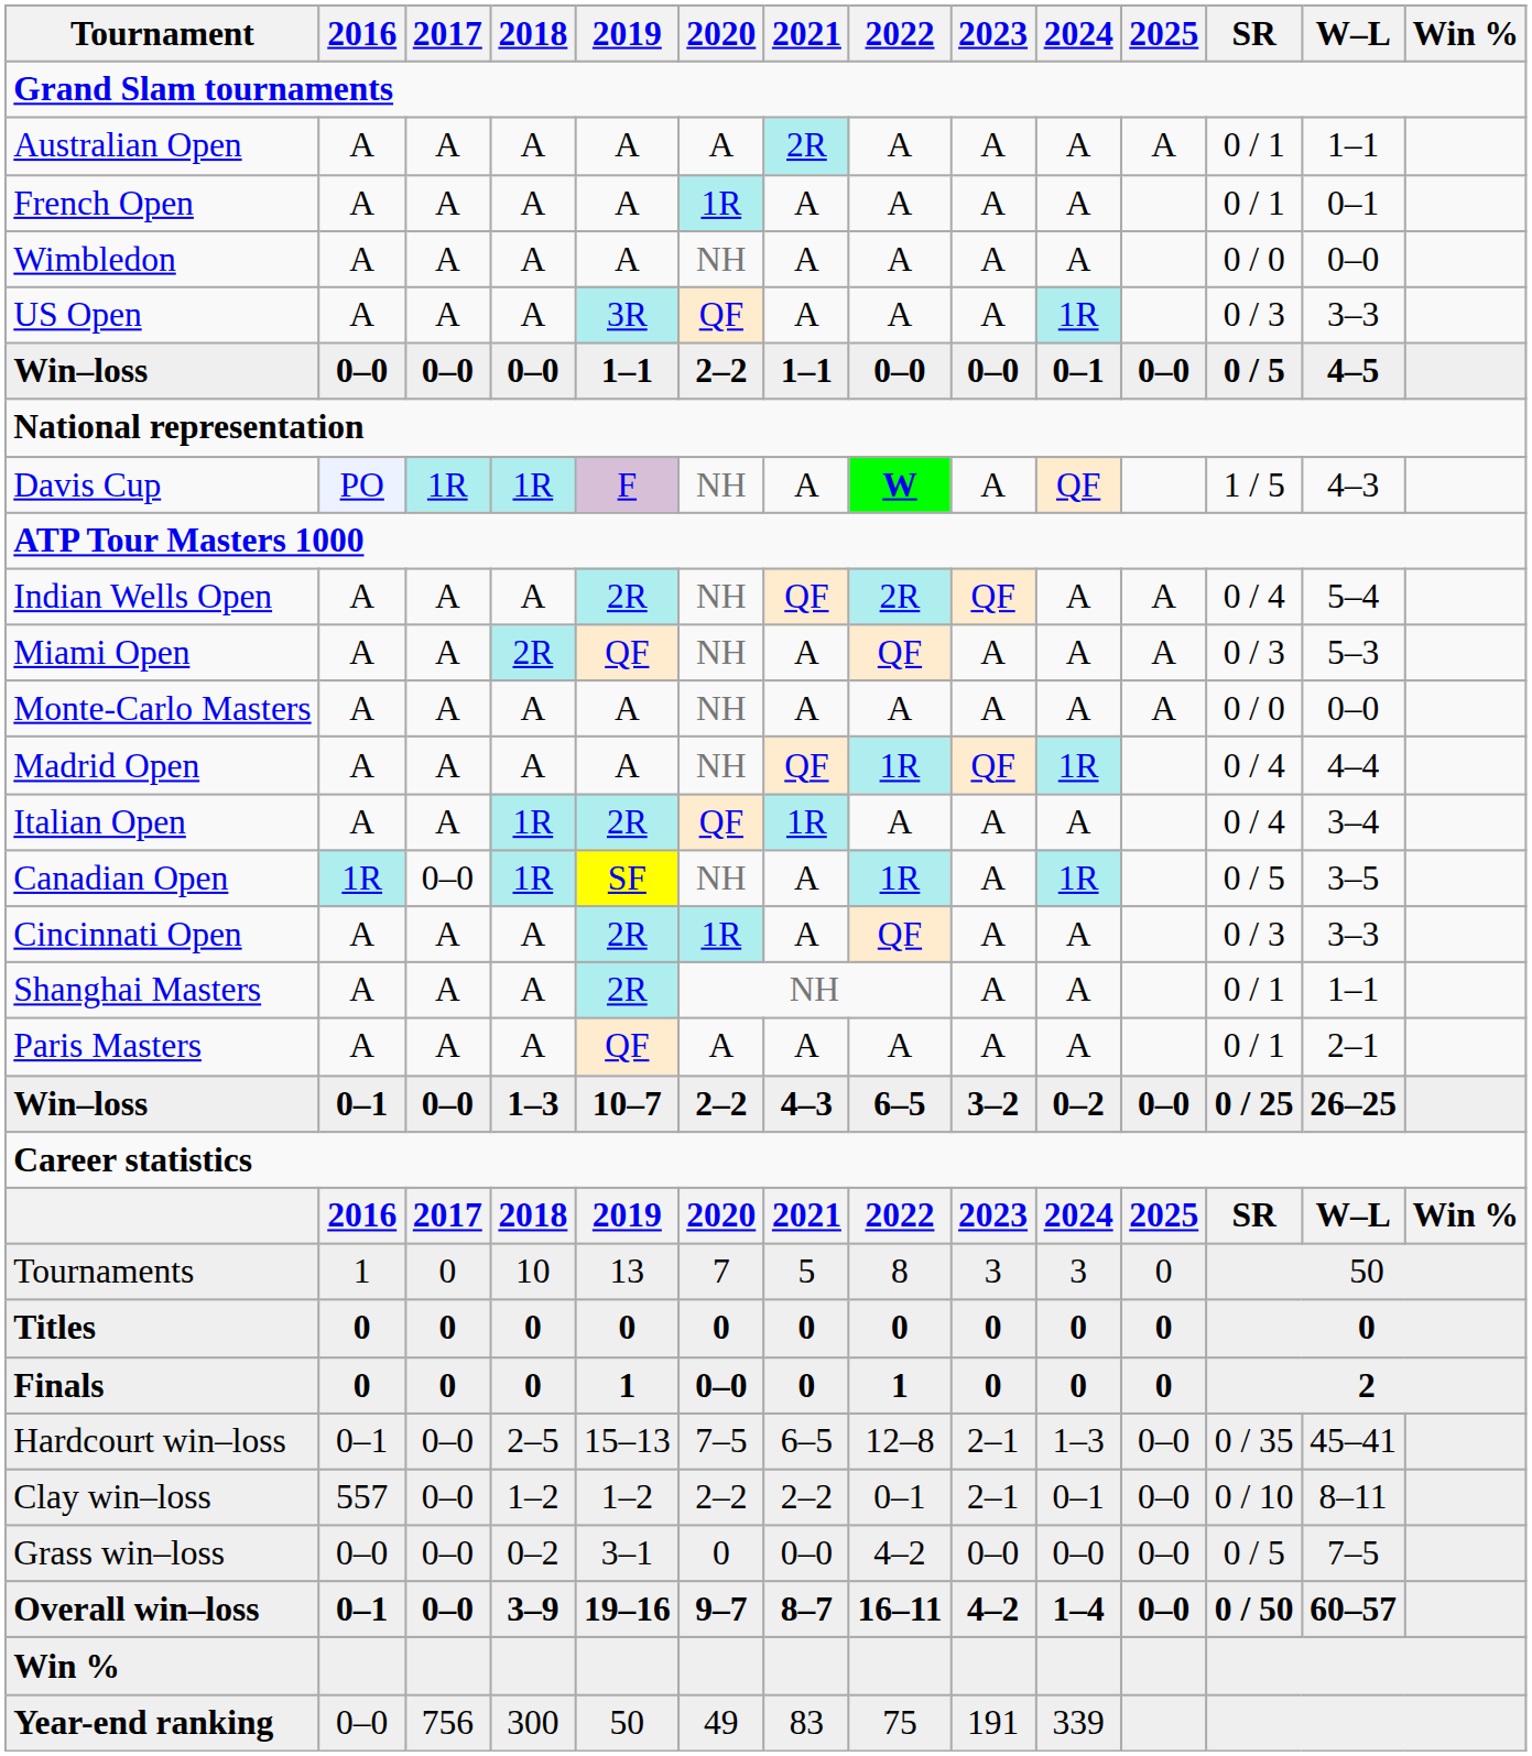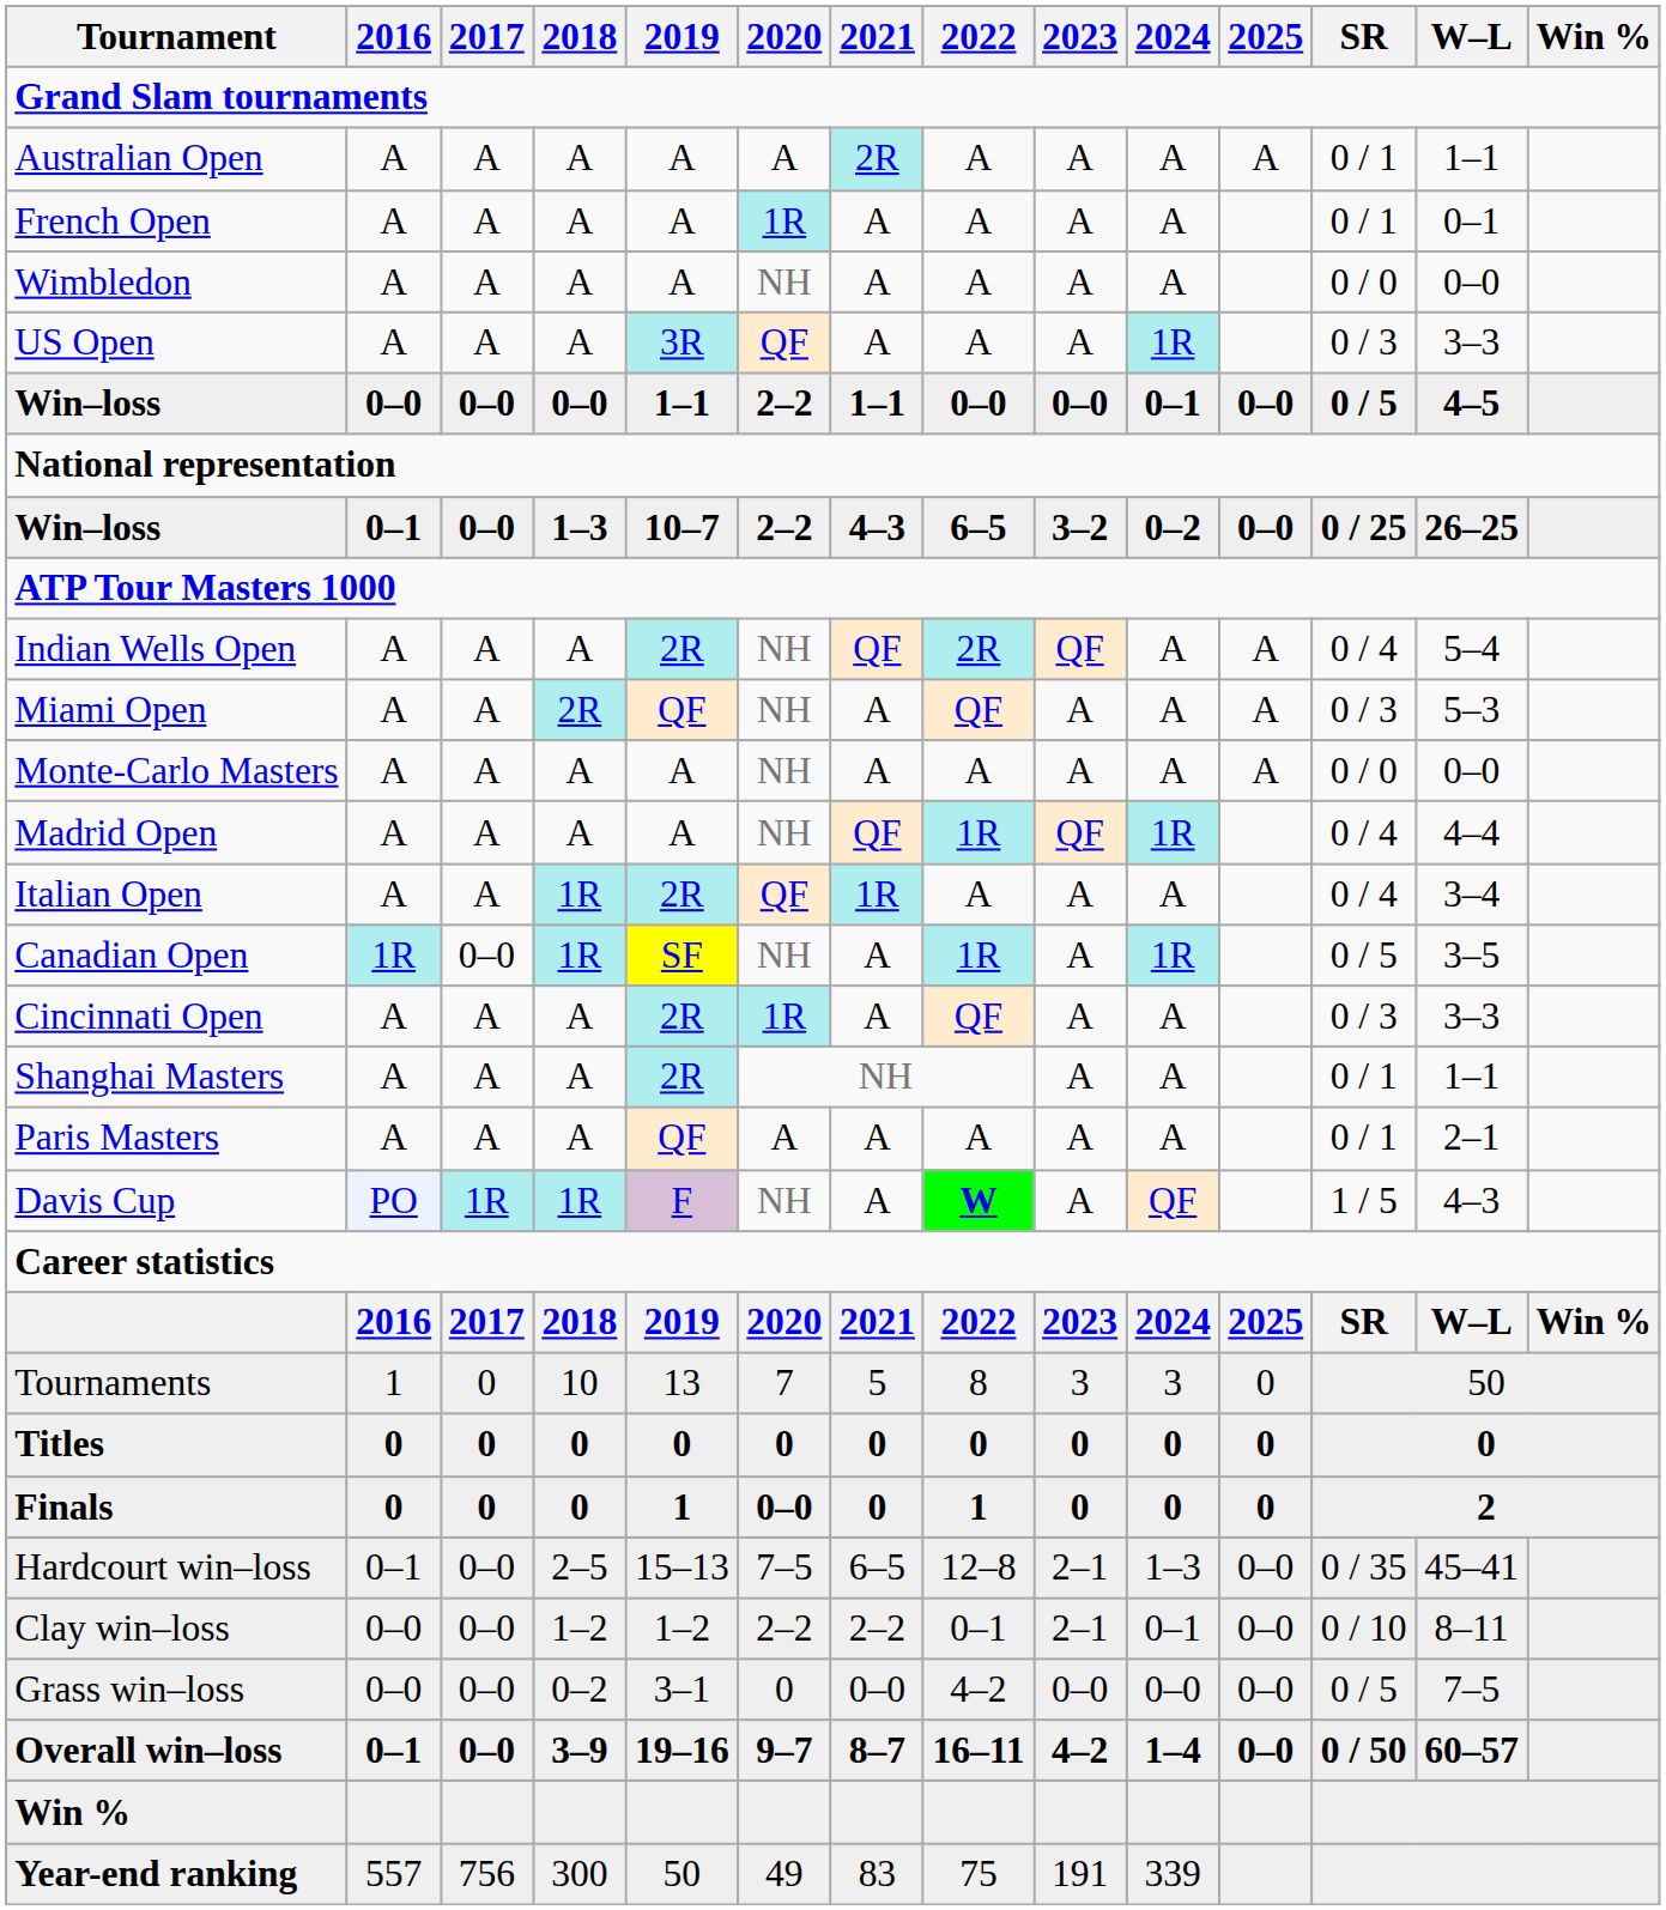rows swapped: Davis Cup <-> Win–loss / 1–3
Clay win–loss | 2016: 557 -> 0–0
Year-end ranking | 2016: 0–0 -> 557
